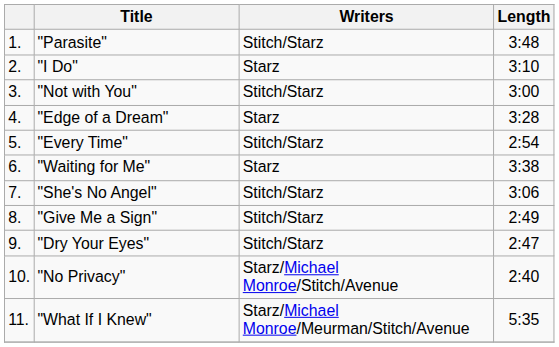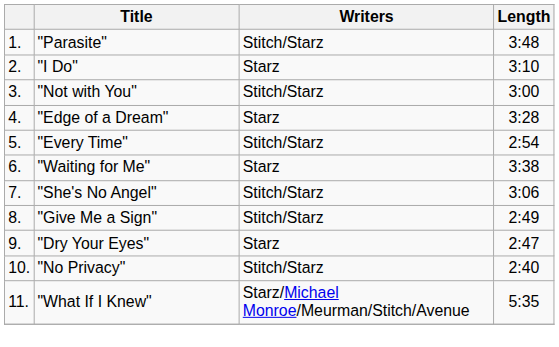"Dry Your Eyes" | Writers: Stitch/Starz -> Starz
"No Privacy" | Writers: Starz/Michael Monroe/Stitch/Avenue -> Stitch/Starz
